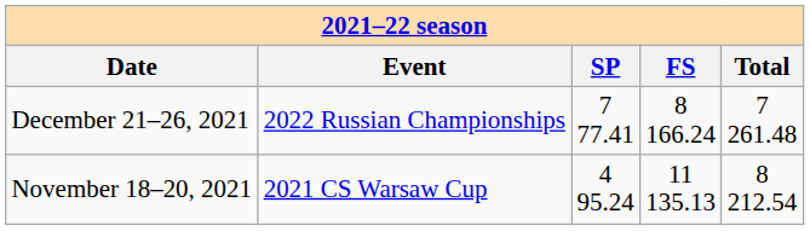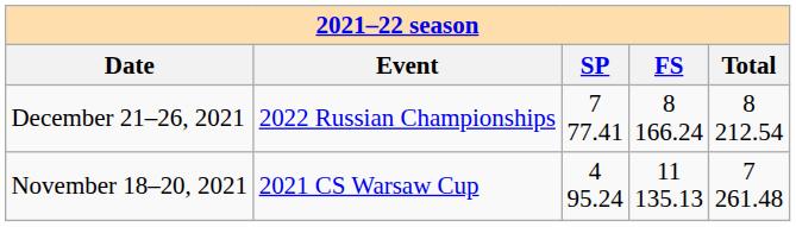December 21–26, 2021 | column 5: 7 261.48 -> 8 212.54
November 18–20, 2021 | column 5: 8 212.54 -> 7 261.48
